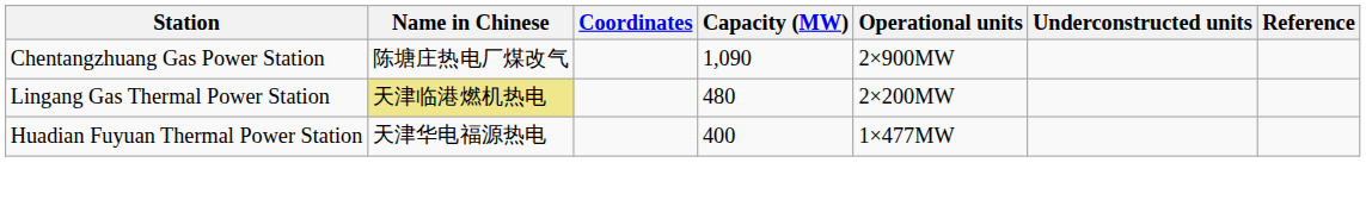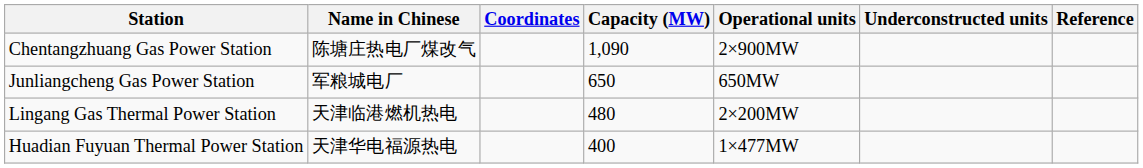+ row: Junliangcheng Gas Power Station | 军粮城电厂 | 650 | 650MW
Lingang Gas Thermal Power Station | Name in Chinese: khaki background -> no background
